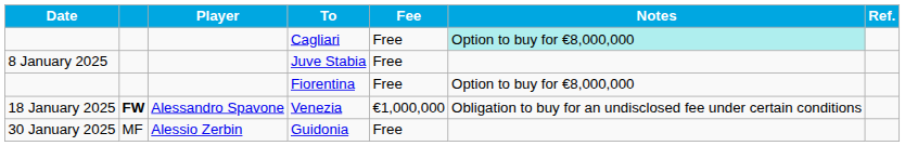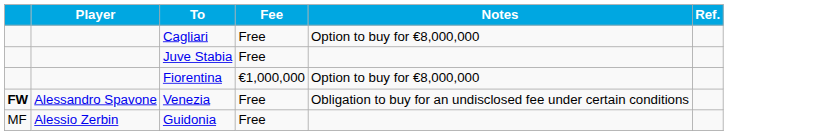- column: Date | 8 January 2025 | 18 January 2025 | 30 January 2025
Cagliari | Notes: paleturquoise background -> no background
Fiorentina | Fee: Free -> €1,000,000
Venezia | Fee: €1,000,000 -> Free
